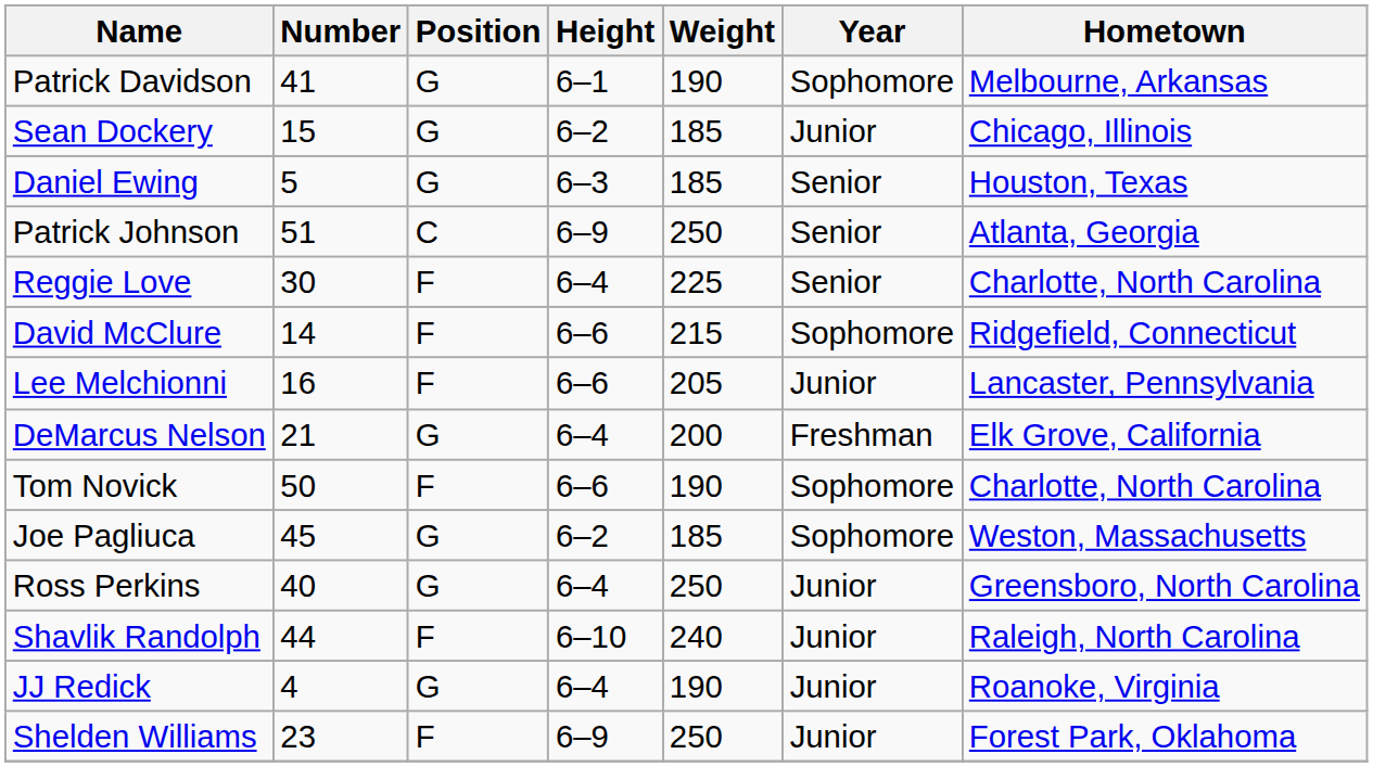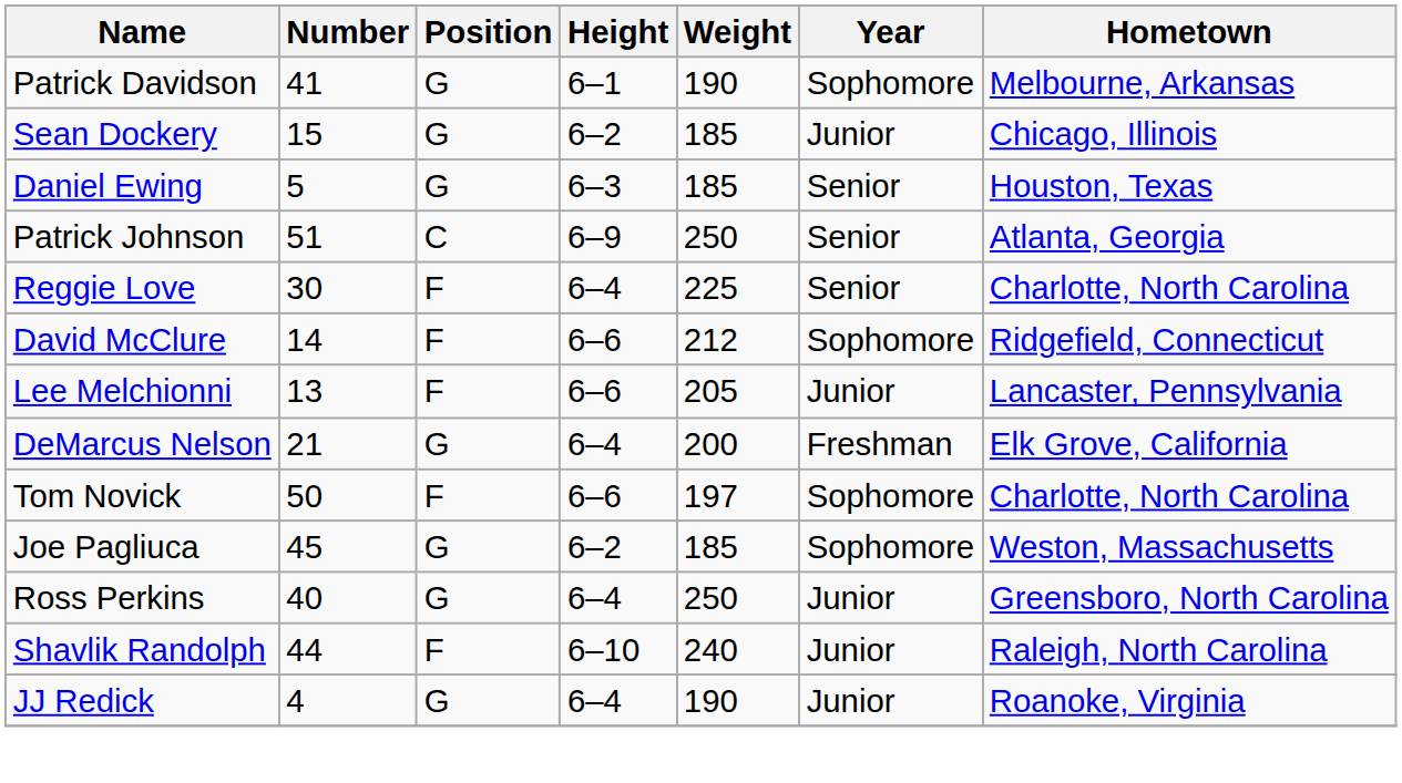David McClure | Weight: 215 -> 212
Lee Melchionni | Number: 16 -> 13
Tom Novick | Weight: 190 -> 197
- row: Shelden Williams | 23 | F | 6–9 | 250 | Junior | Forest Park, Oklahoma
